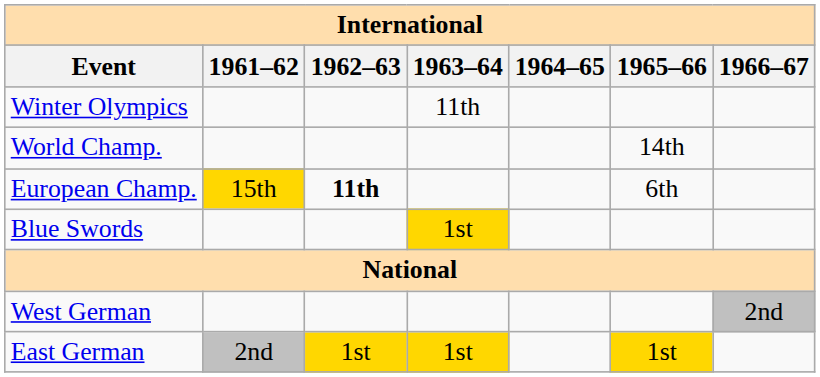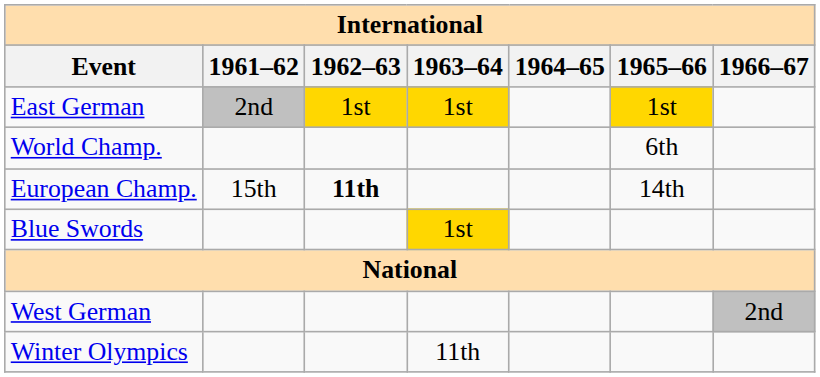rows swapped: Winter Olympics <-> East German
World Champ. | 1965–66: 14th -> 6th
European Champ. | 1961–62: gold background -> no background
European Champ. | 1965–66: 6th -> 14th
